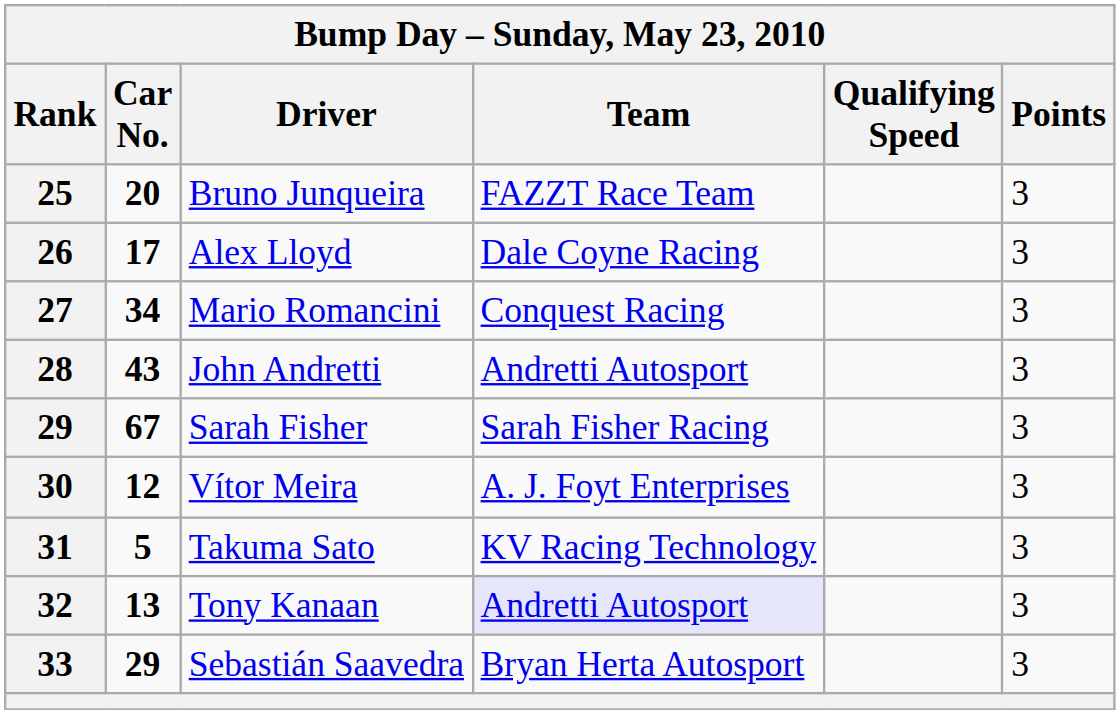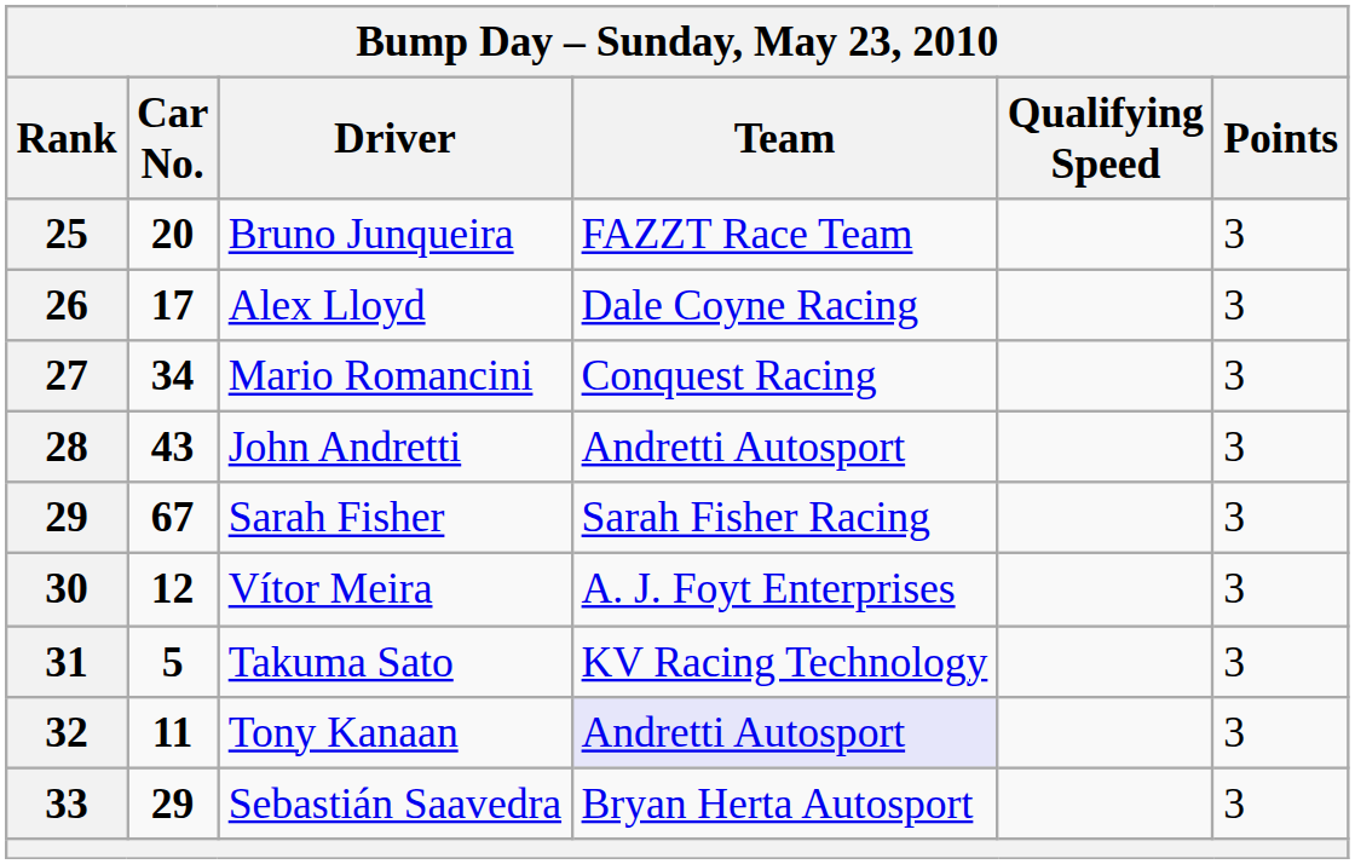Tony Kanaan | Car No.: 13 -> 11
